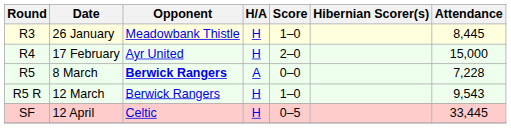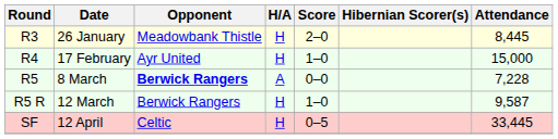26 January | Score: 1–0 -> 2–0
17 February | Score: 2–0 -> 1–0
12 March | Attendance: 9,543 -> 9,587
